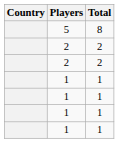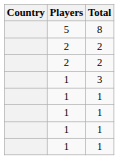+ row: 1 | 3
